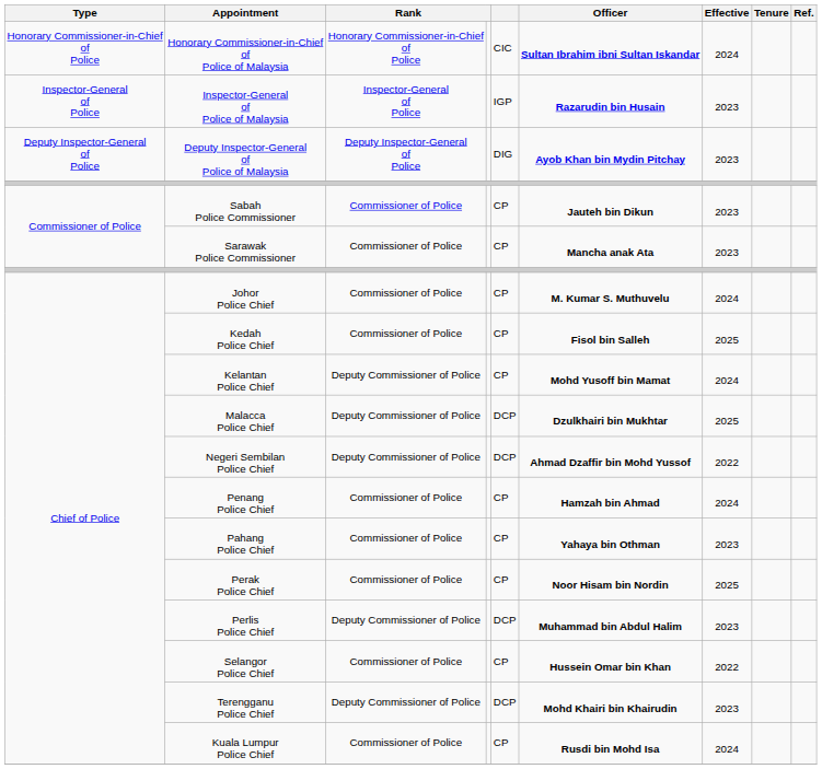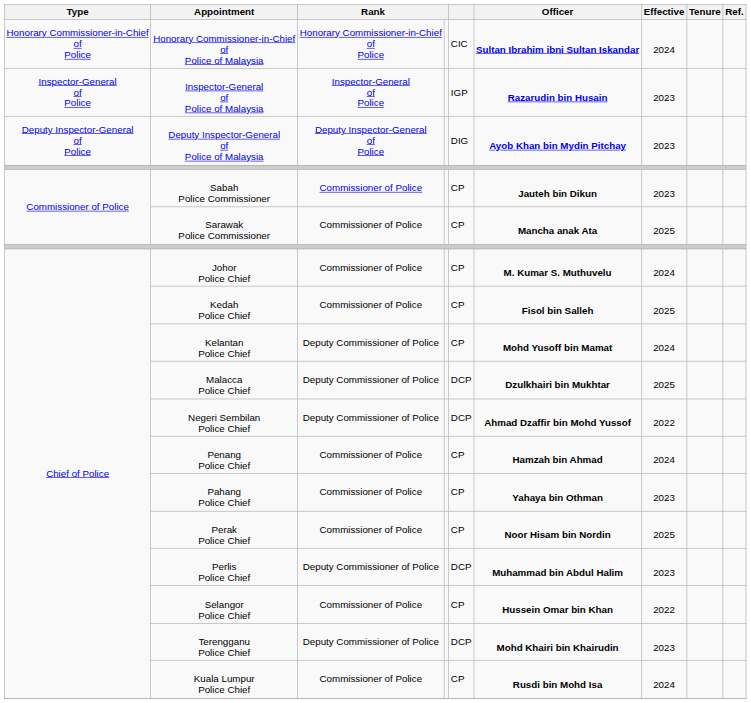Sarawak Police Commissioner | Effective: 2023 -> 2025
